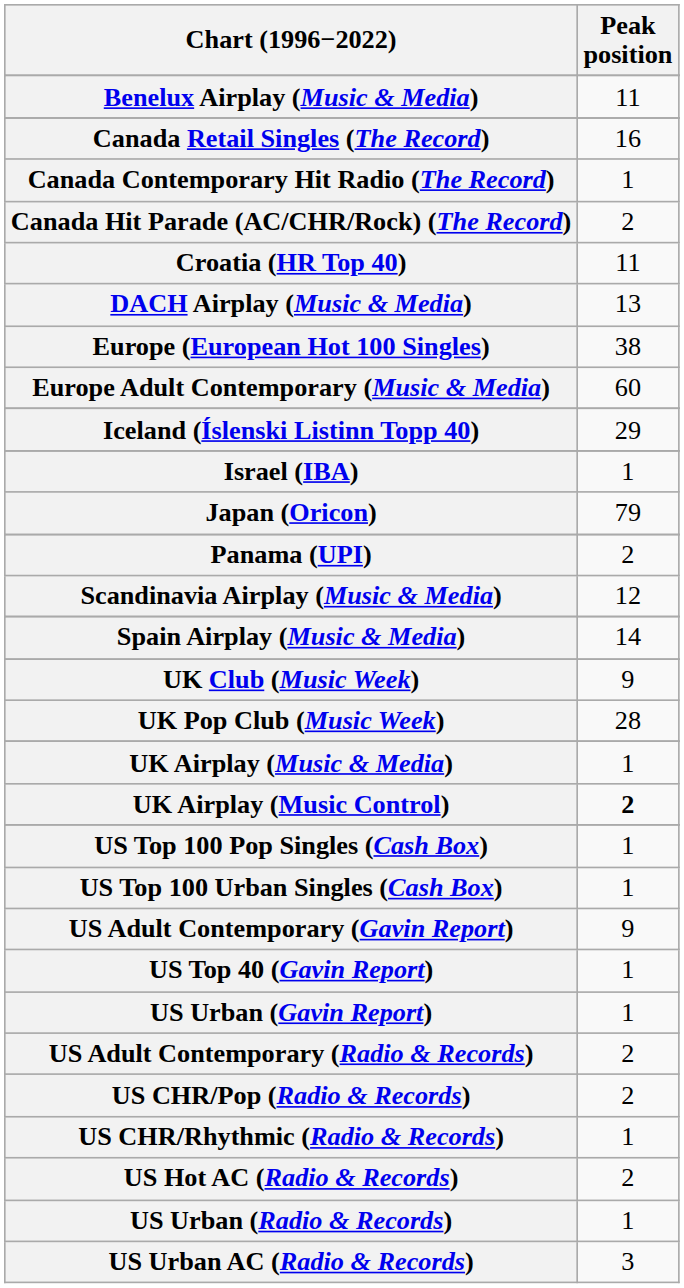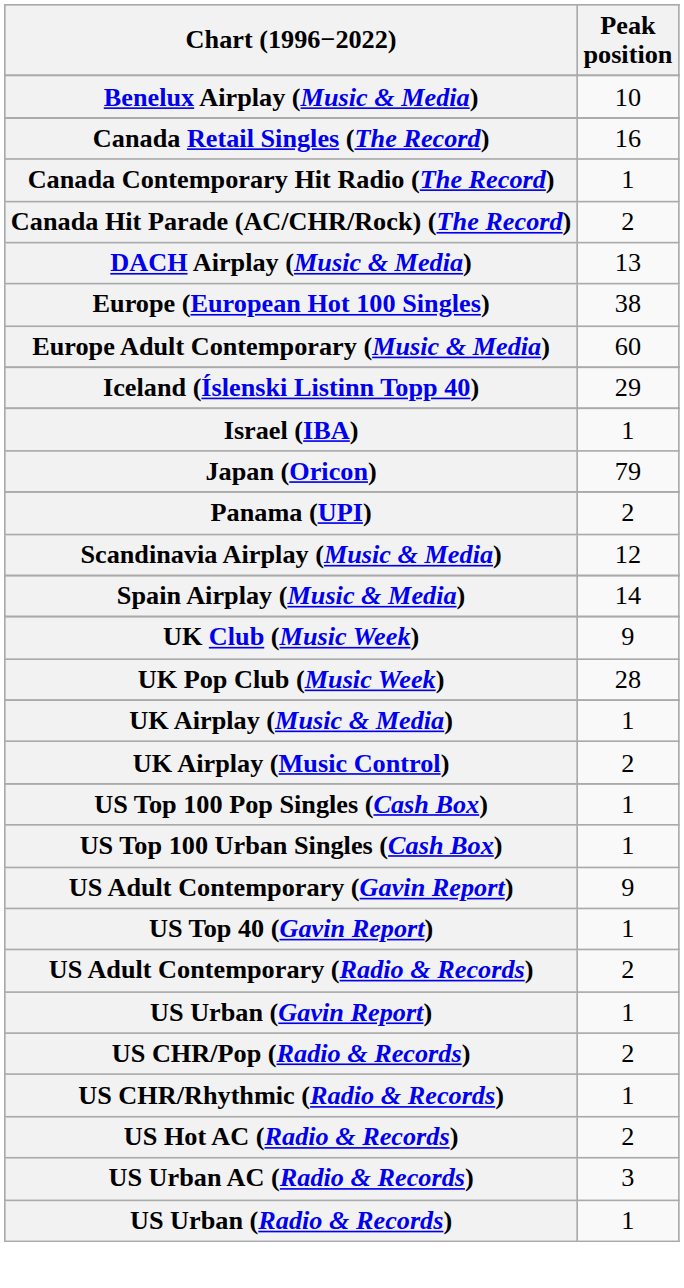Benelux Airplay (Music & Media) | Peak position: 11 -> 10
- row: Croatia (HR Top 40) | 11
UK Airplay (Music Control) | Peak position: bold -> normal
rows swapped: US Urban (Gavin Report) <-> US Adult Contemporary (Radio & Records)
rows swapped: US Urban (Radio & Records) <-> US Urban AC (Radio & Records)
